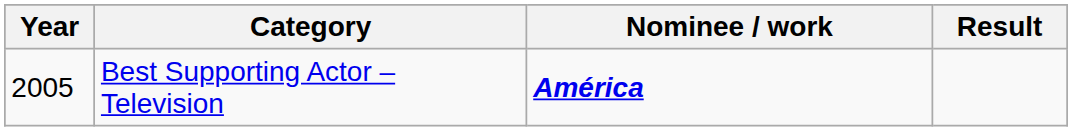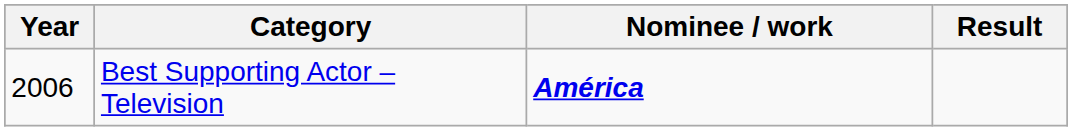Best Supporting Actor – Television | Year: 2005 -> 2006
